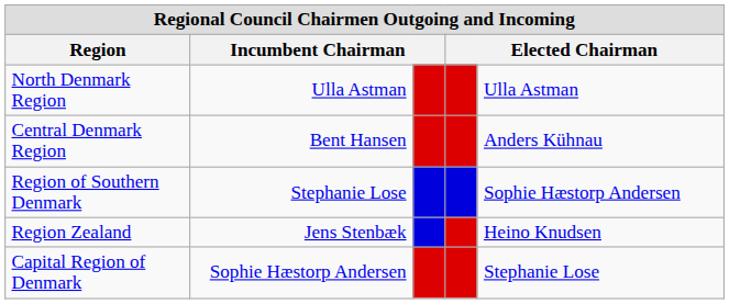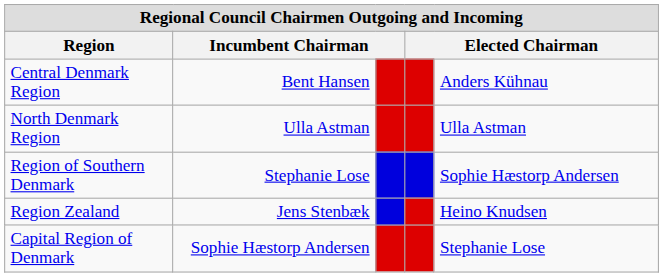rows swapped: North Denmark Region <-> Central Denmark Region
